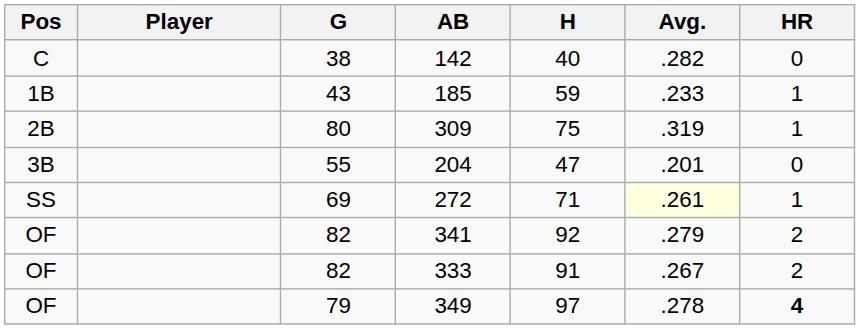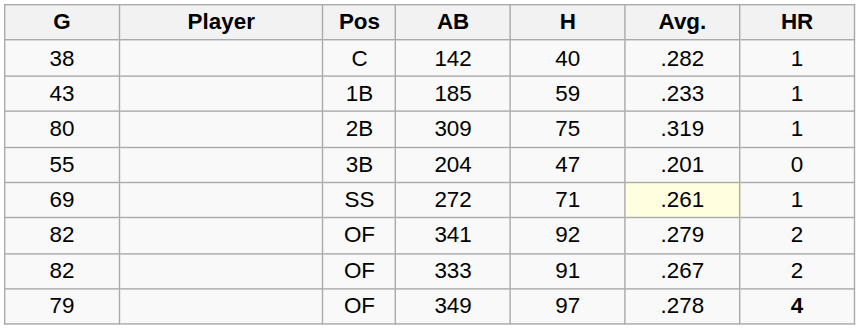columns swapped: Pos <-> G
142 | HR: 0 -> 1
